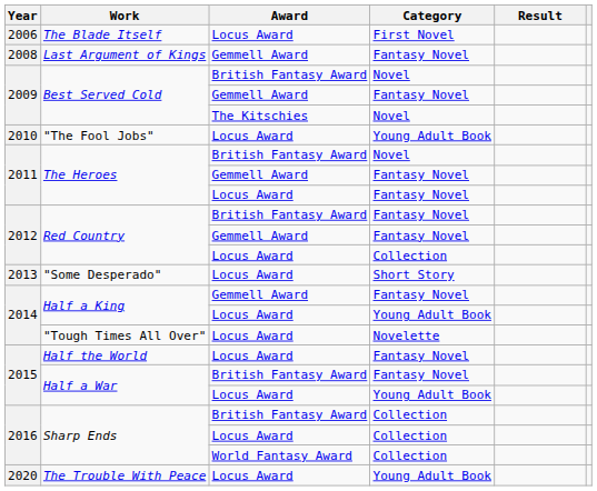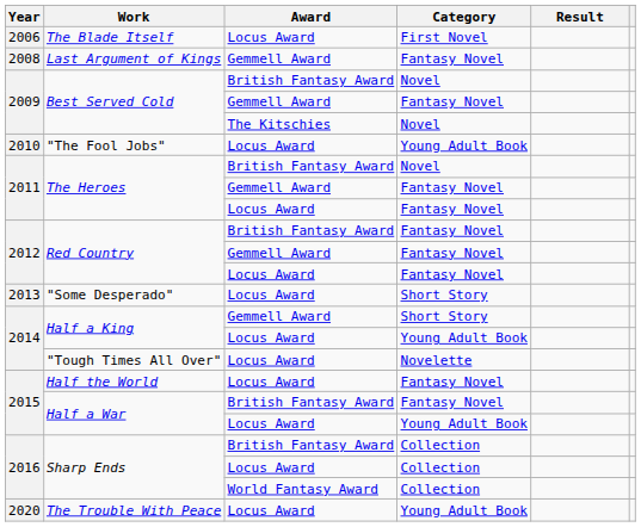Red Country / Locus Award | Category: Collection -> Fantasy Novel
Half a King / Gemmell Award | Category: Fantasy Novel -> Short Story
